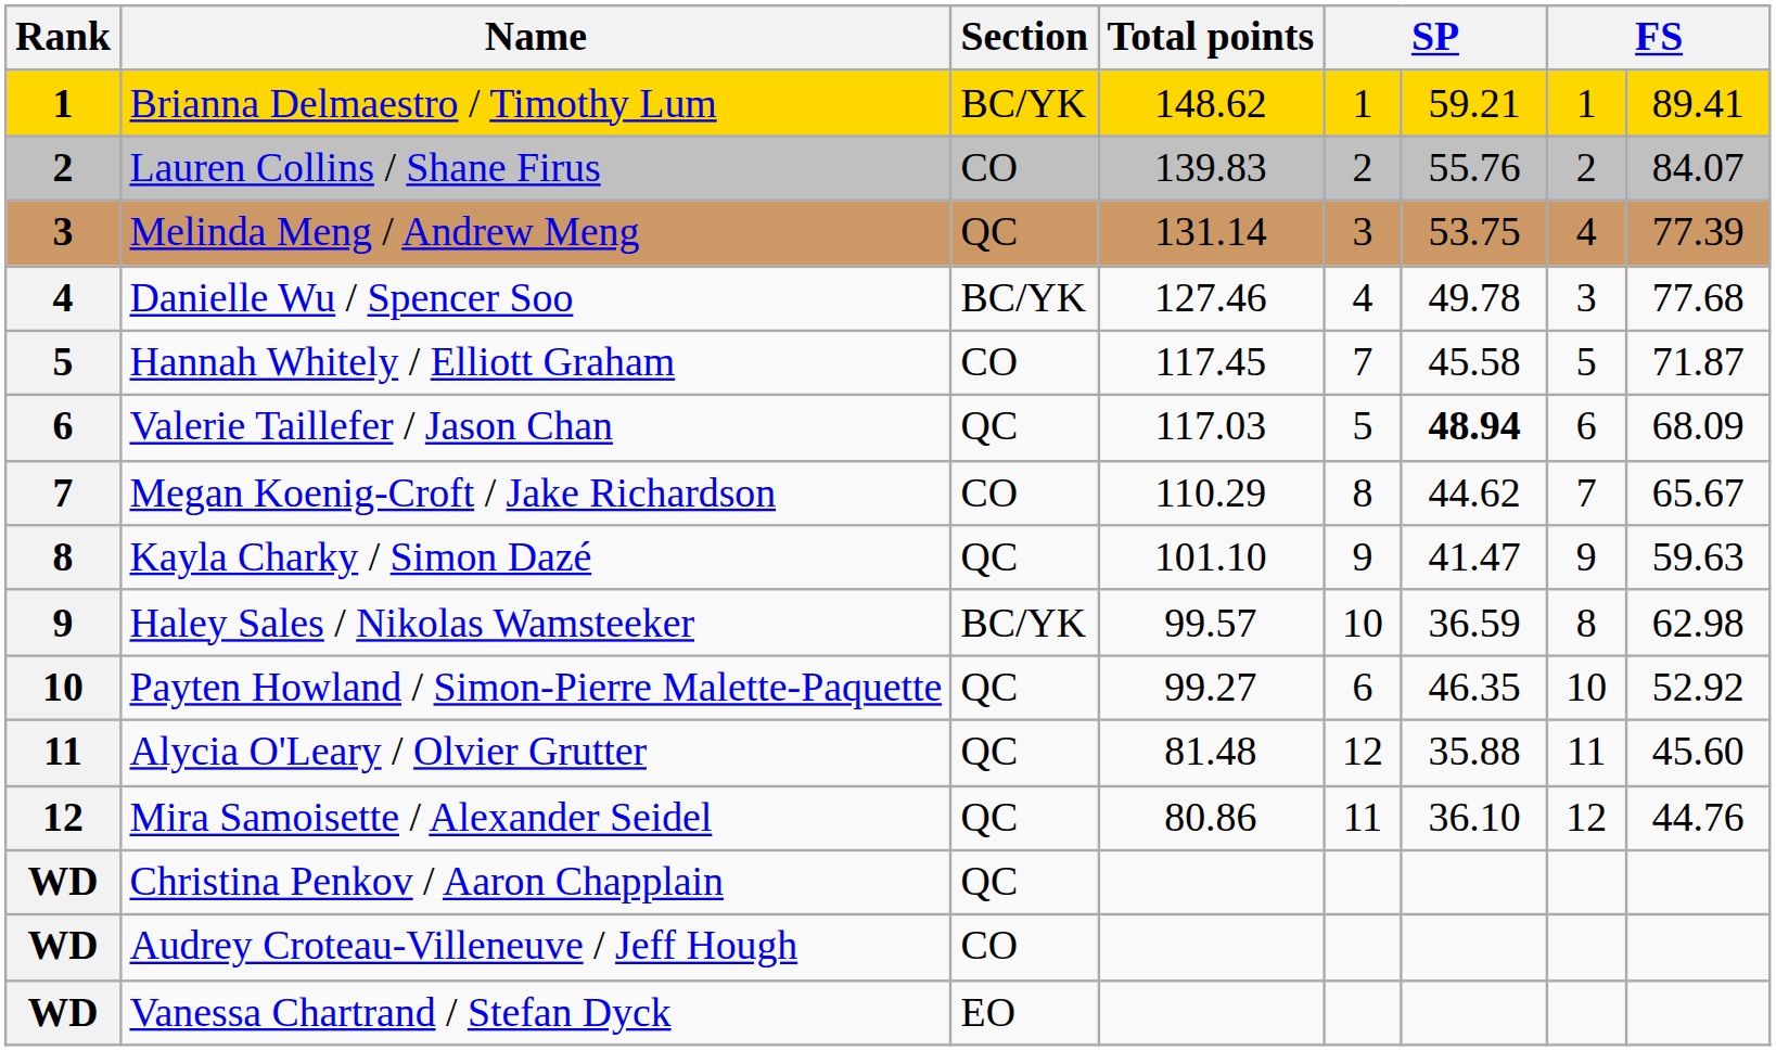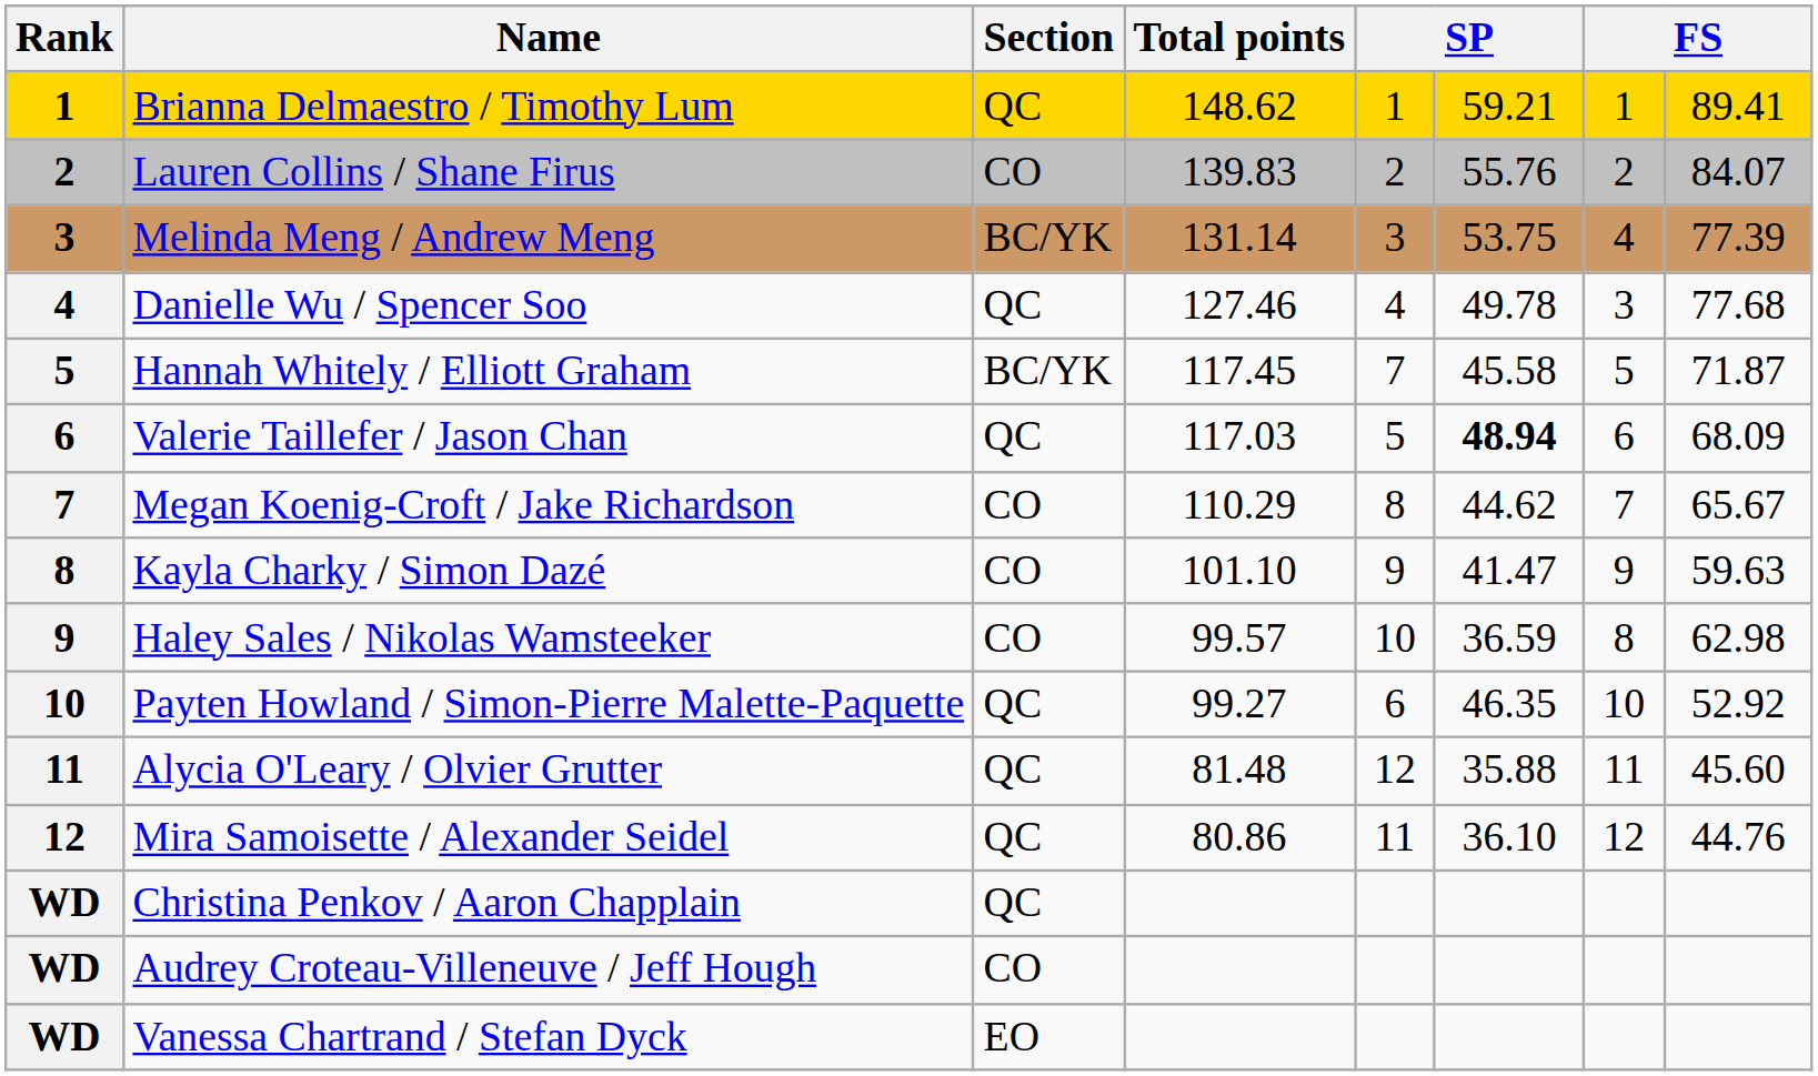Brianna Delmaestro / Timothy Lum | Section: BC/YK -> QC
Melinda Meng / Andrew Meng | Section: QC -> BC/YK
Danielle Wu / Spencer Soo | Section: BC/YK -> QC
Hannah Whitely / Elliott Graham | Section: CO -> BC/YK
Kayla Charky / Simon Dazé | Section: QC -> CO
Haley Sales / Nikolas Wamsteeker | Section: BC/YK -> CO
